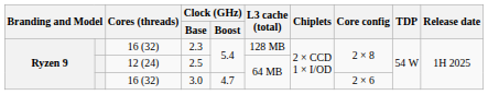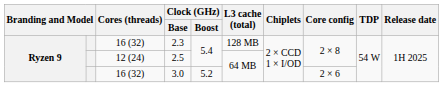3.0 | Clock (GHz) / Boost: 4.7 -> 5.2
